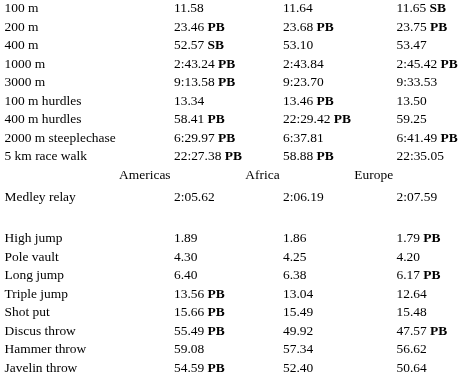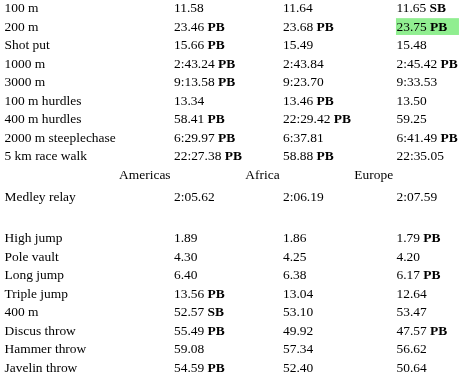200 m | column 7: no background -> lightgreen background
rows swapped: 400 m <-> Shot put
